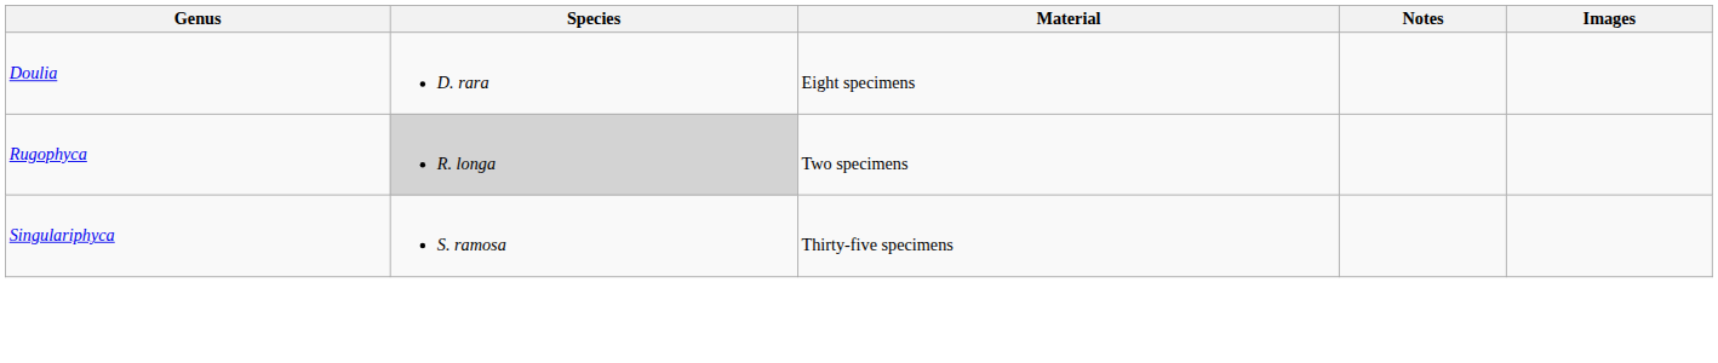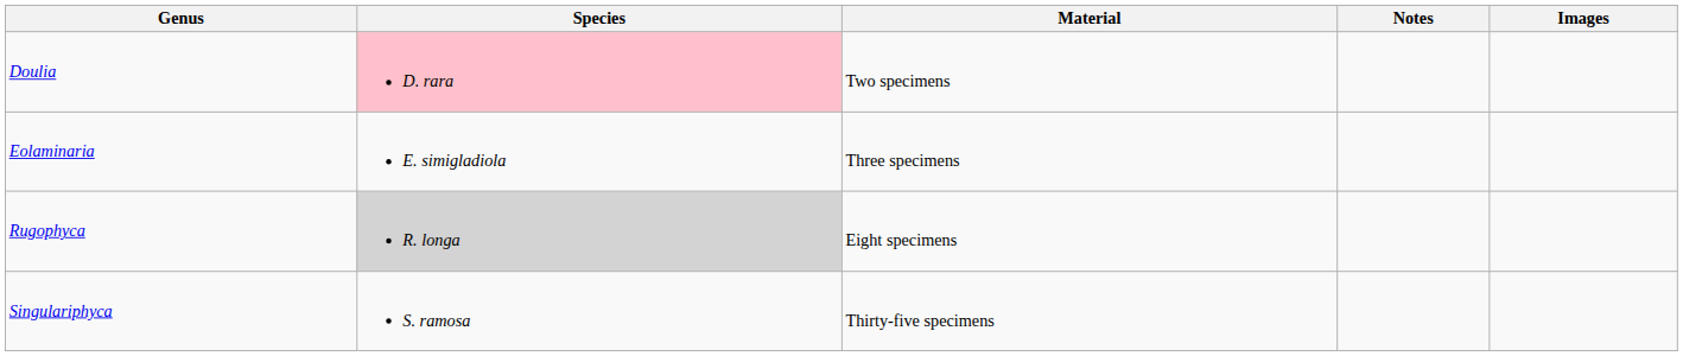Doulia | Species: no background -> pink background
Doulia | Material: Eight specimens -> Two specimens
+ row: Eolaminaria | E. simigladiola | Three specimens
Rugophyca | Material: Two specimens -> Eight specimens
